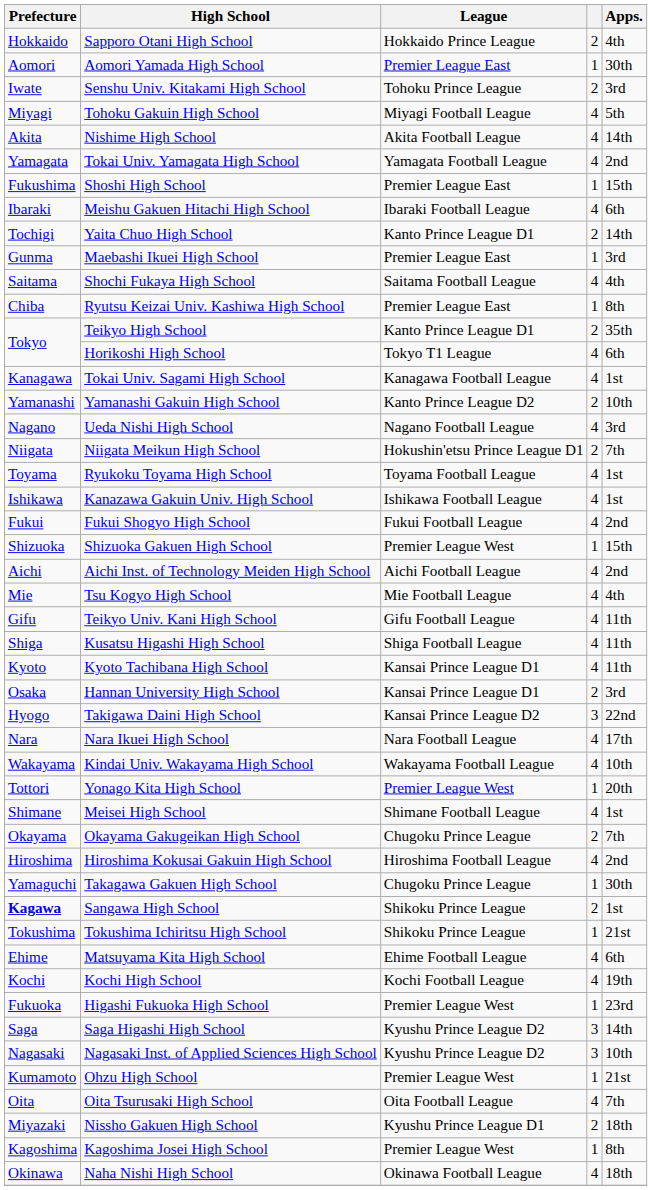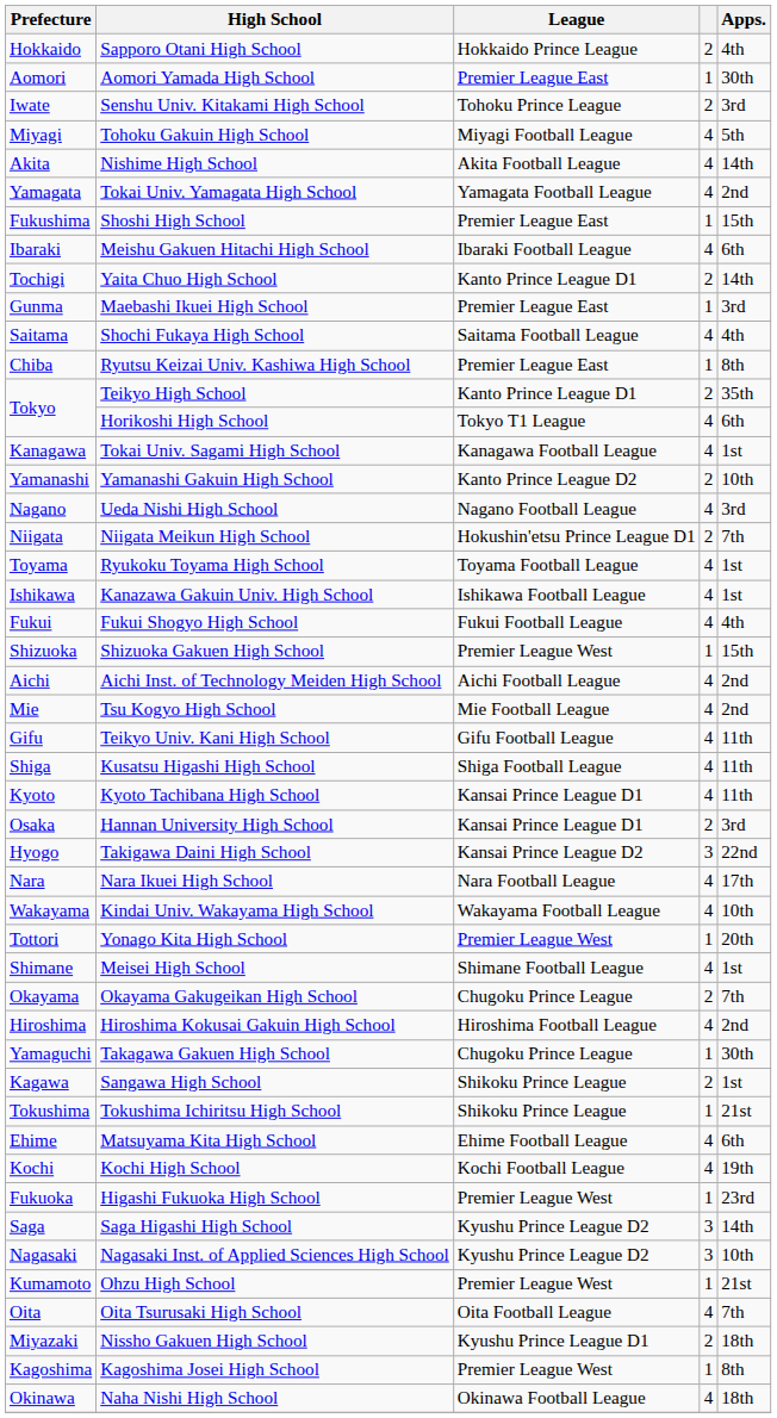Fukui Shogyo High School | Apps.: 2nd -> 4th
Tsu Kogyo High School | Apps.: 4th -> 2nd
Sangawa High School | Prefecture: bold -> normal
